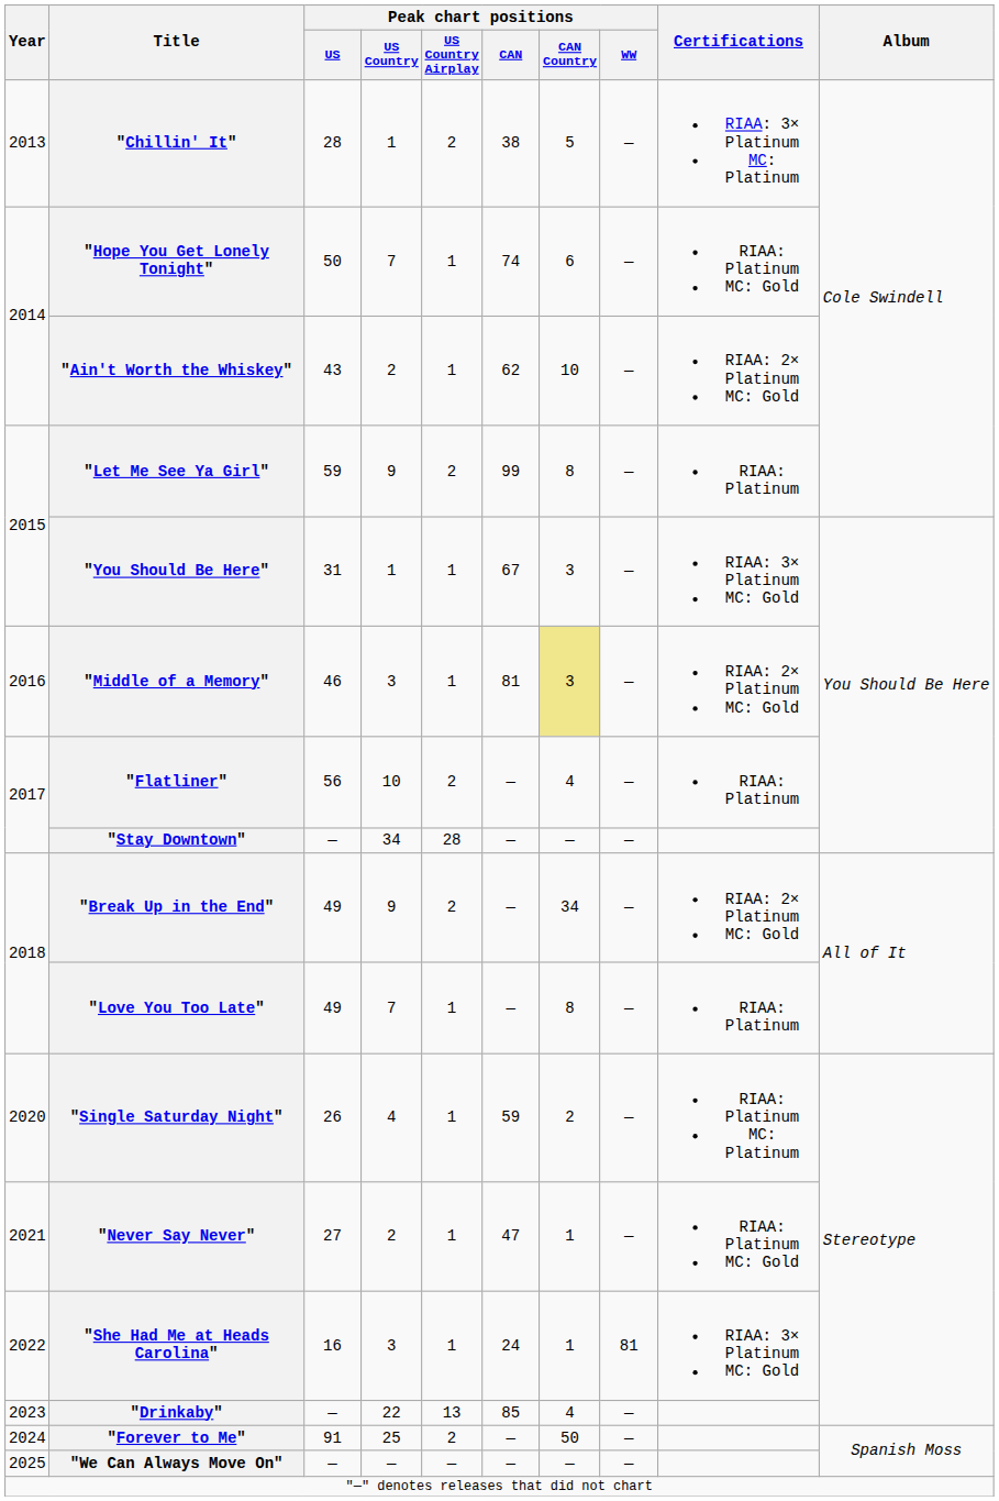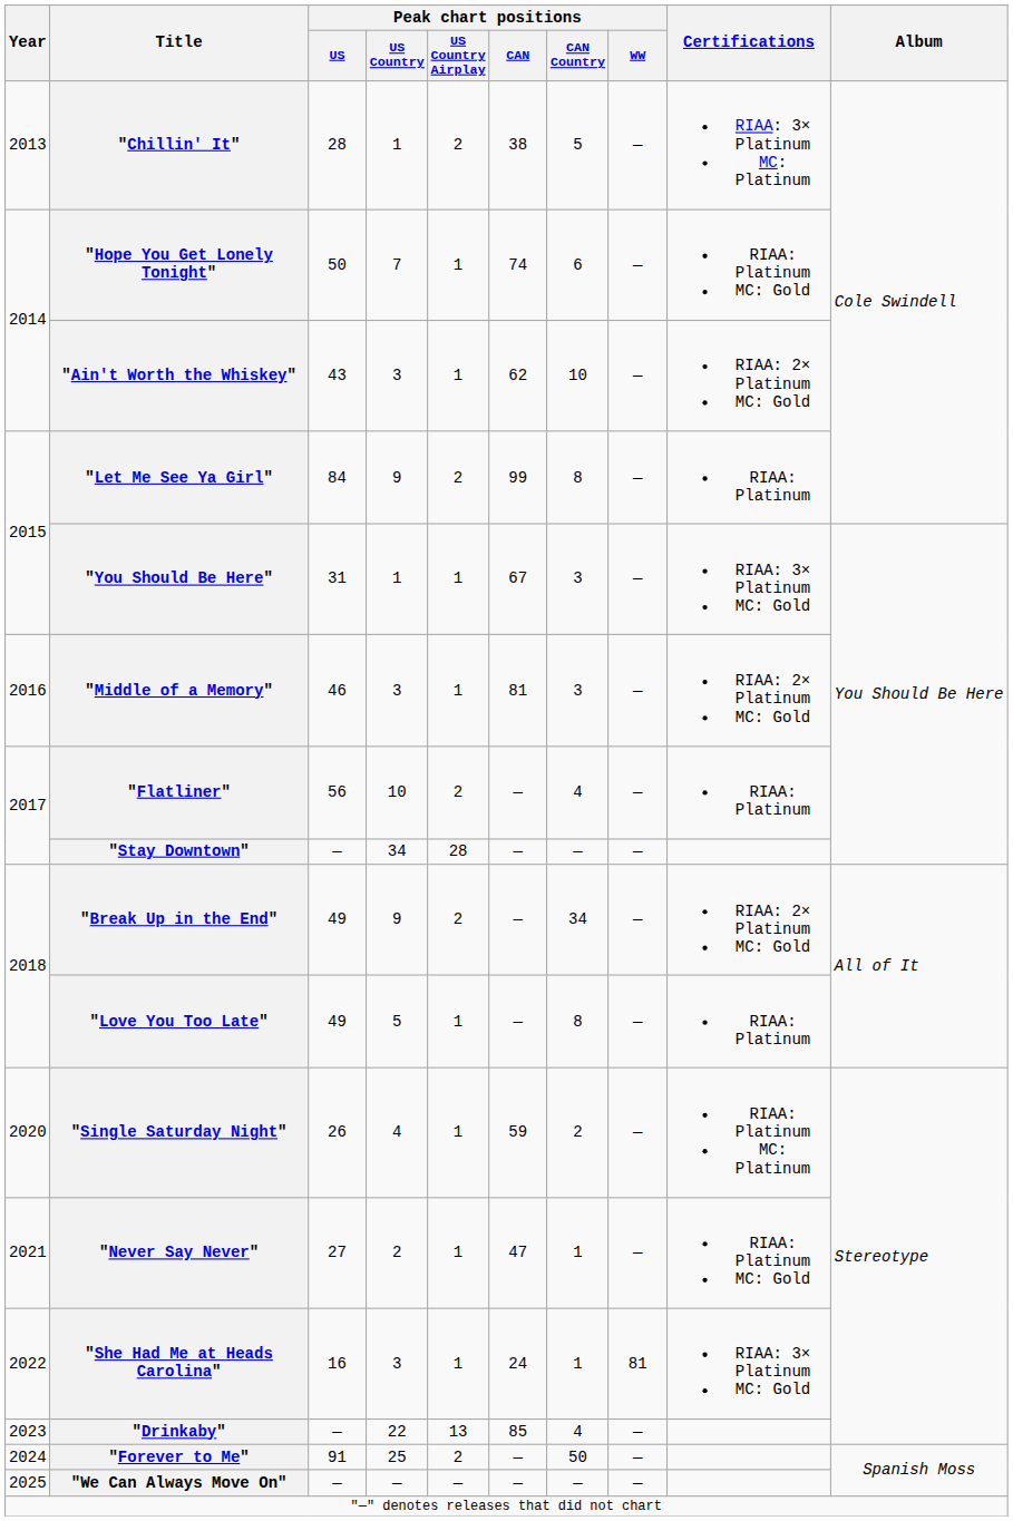"Ain't Worth the Whiskey" | Peak chart positions / US Country: 2 -> 3
"Let Me See Ya Girl" | Peak chart positions / US: 59 -> 84
"Middle of a Memory" | Peak chart positions / CAN Country: khaki background -> no background
"Love You Too Late" | Peak chart positions / US Country: 7 -> 5
